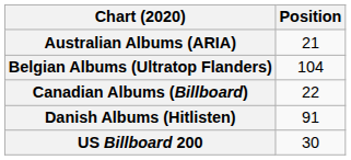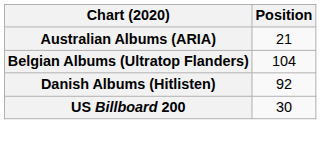- row: Canadian Albums (Billboard) | 22
Danish Albums (Hitlisten) | Position: 91 -> 92
